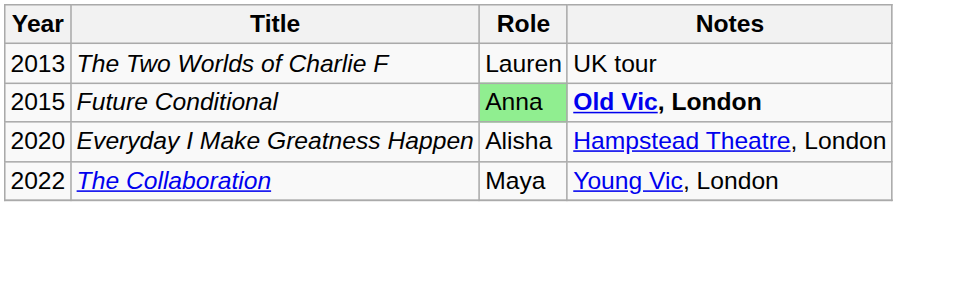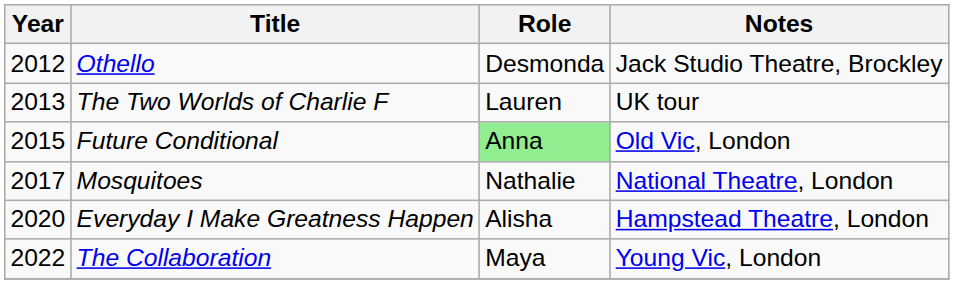+ row: 2012 | Othello | Desmonda | Jack Studio Theatre, Brockley
Future Conditional | Notes: bold -> normal
+ row: 2017 | Mosquitoes | Nathalie | National Theatre, London
